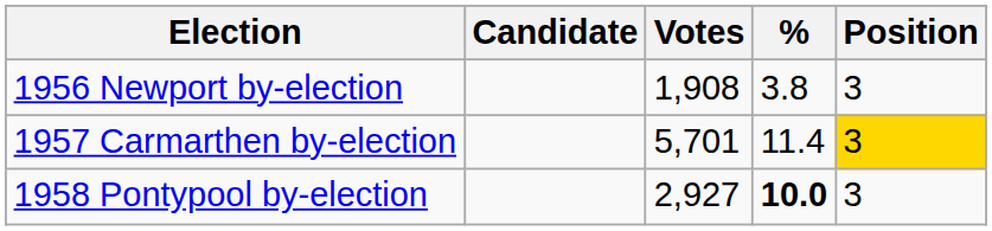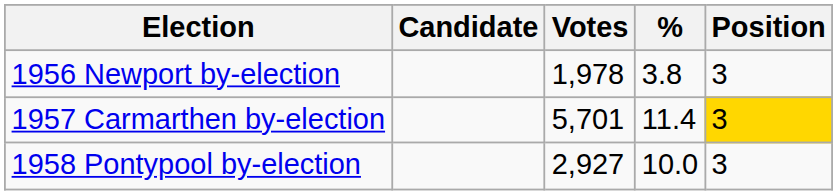1956 Newport by-election | Votes: 1,908 -> 1,978
1958 Pontypool by-election | %: bold -> normal
